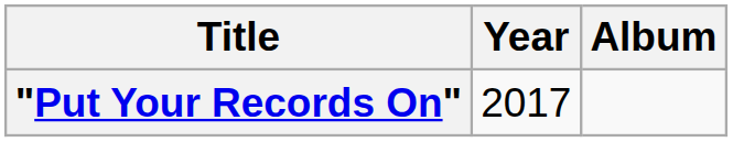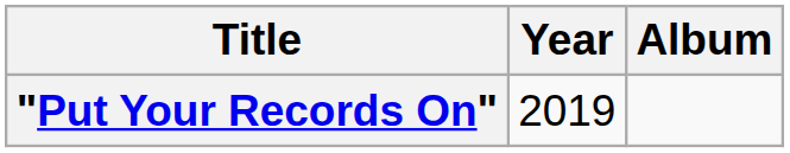"Put Your Records On" | Year: 2017 -> 2019
